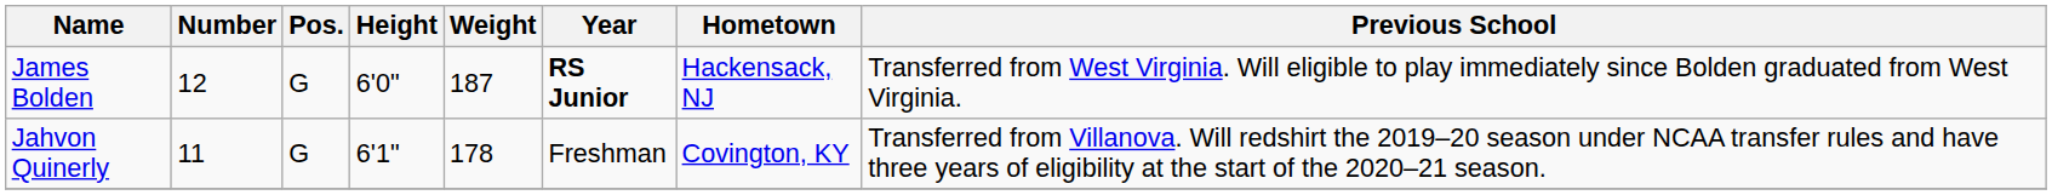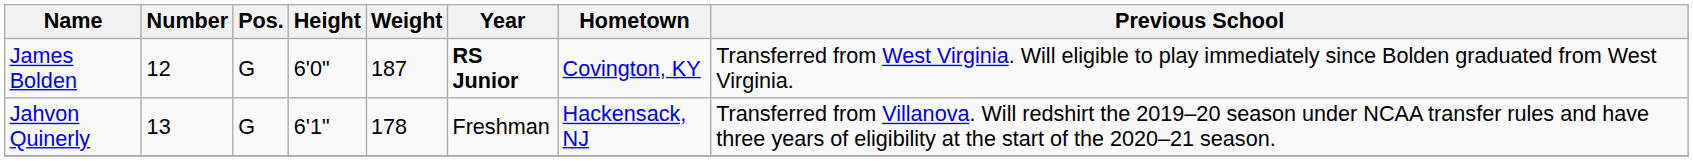James Bolden | Hometown: Hackensack, NJ -> Covington, KY
Jahvon Quinerly | Number: 11 -> 13
Jahvon Quinerly | Hometown: Covington, KY -> Hackensack, NJ
